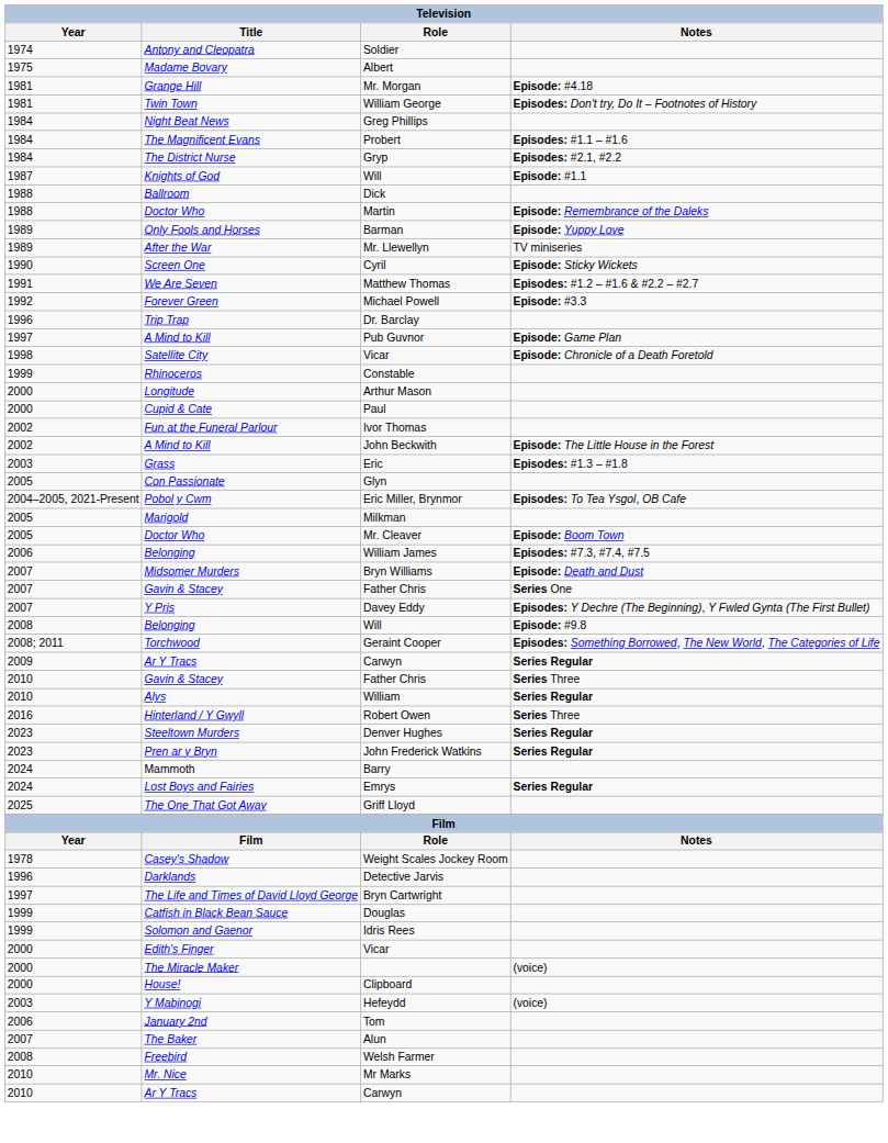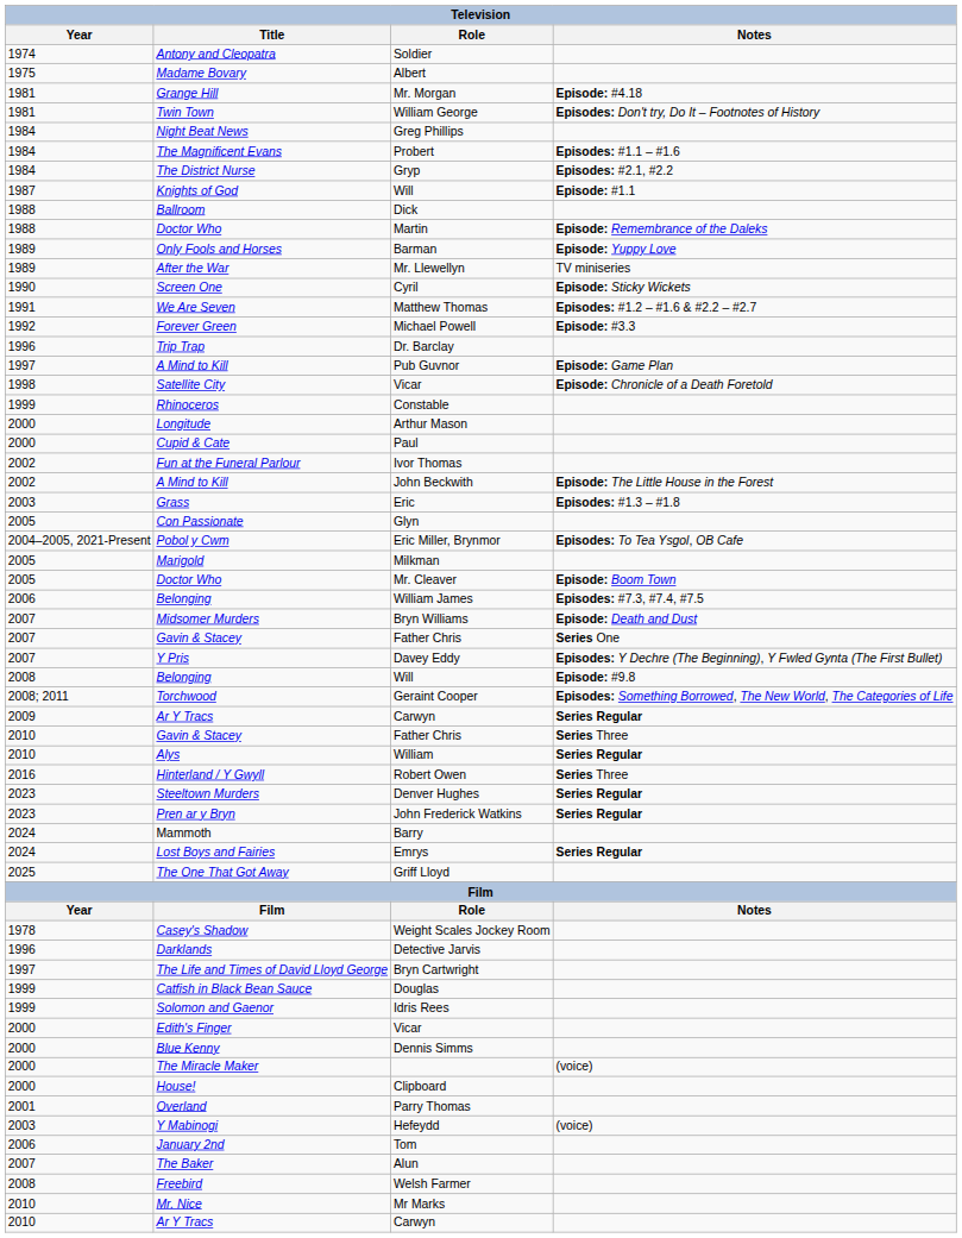+ row: 2000 | Blue Kenny | Dennis Simms
+ row: 2001 | Overland | Parry Thomas
